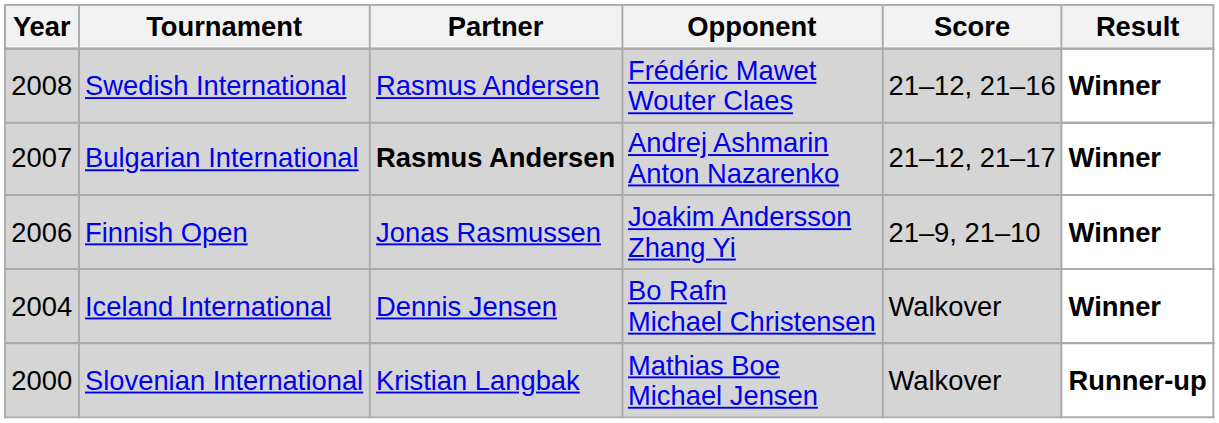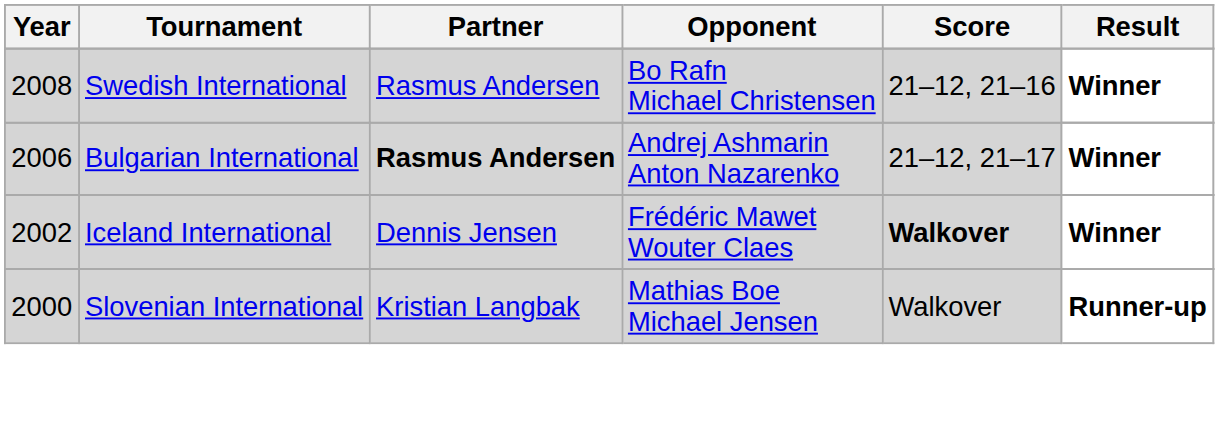Swedish International | Opponent: Frédéric Mawet Wouter Claes -> Bo Rafn Michael Christensen
Bulgarian International | Year: 2007 -> 2006
- row: 2006 | Finnish Open | Jonas Rasmussen | Joakim Andersson Zhang Yi | 21–9, 21–10 | Winner
Iceland International | Year: 2004 -> 2002
Iceland International | Opponent: Bo Rafn Michael Christensen -> Frédéric Mawet Wouter Claes
Iceland International | Score: normal -> bold
